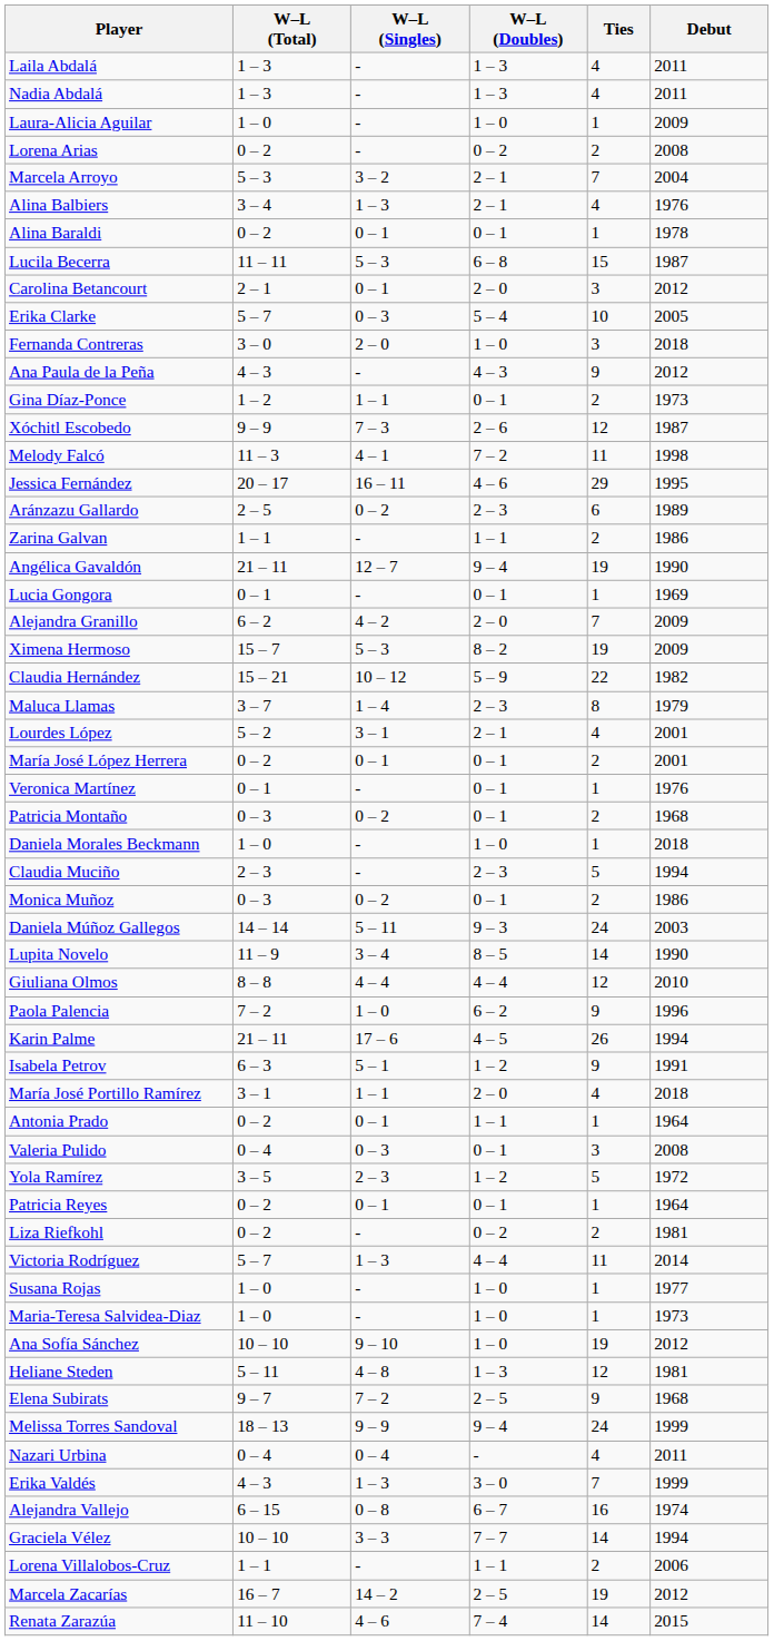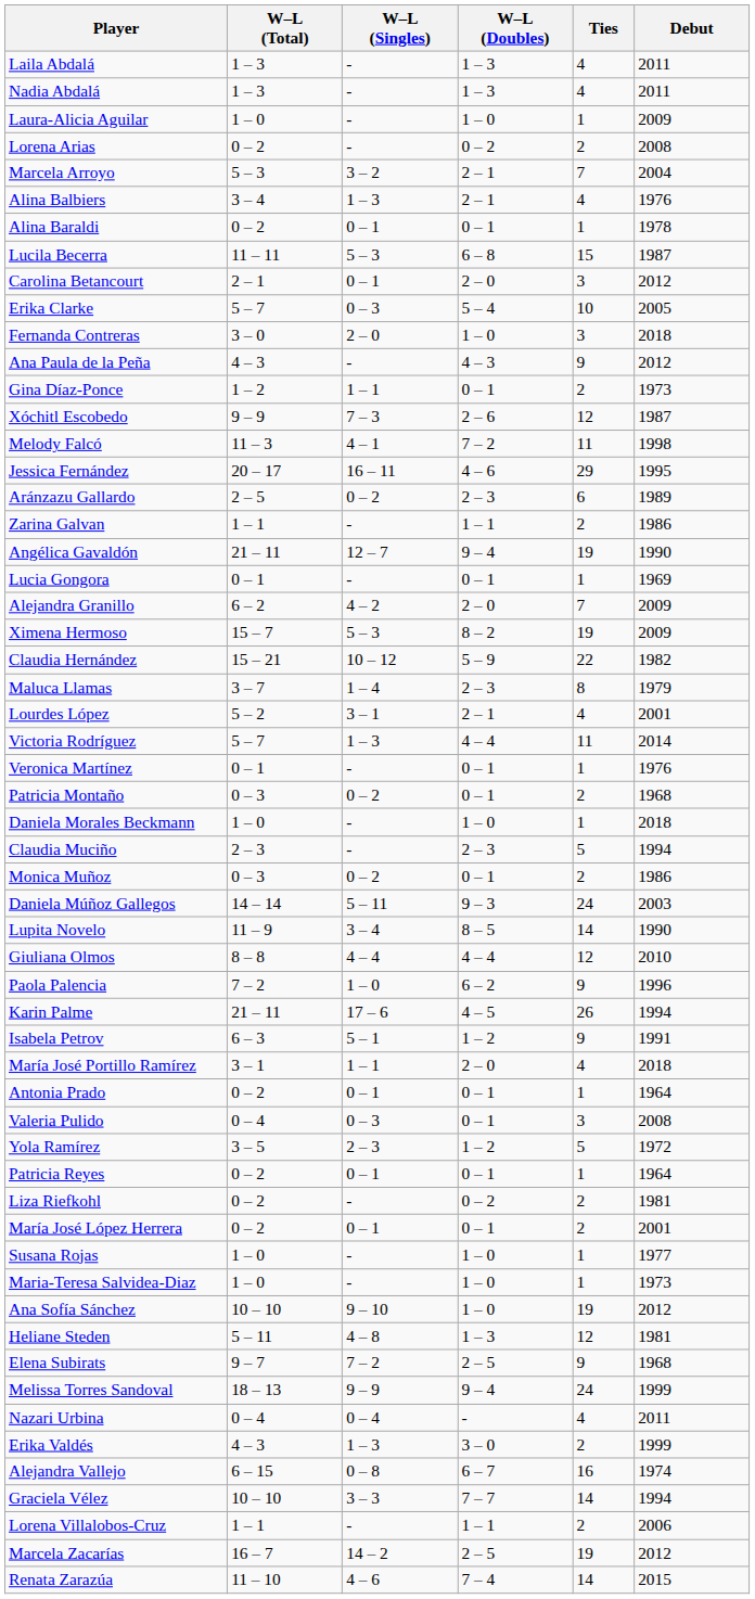rows swapped: María José López Herrera <-> Victoria Rodríguez
Antonia Prado | W–L (Doubles): 1 – 1 -> 0 – 1
Erika Valdés | Ties: 7 -> 2
